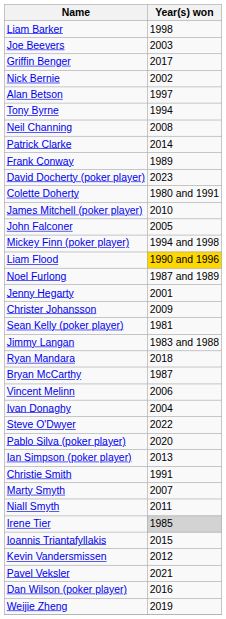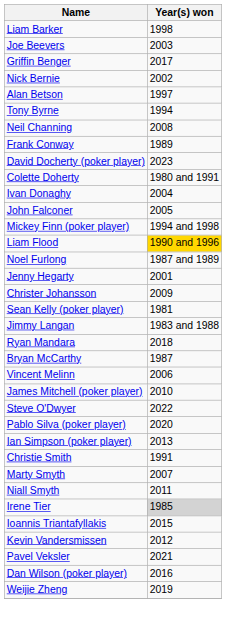- row: Patrick Clarke | 2014
rows swapped: Ivan Donaghy <-> James Mitchell (poker player)
